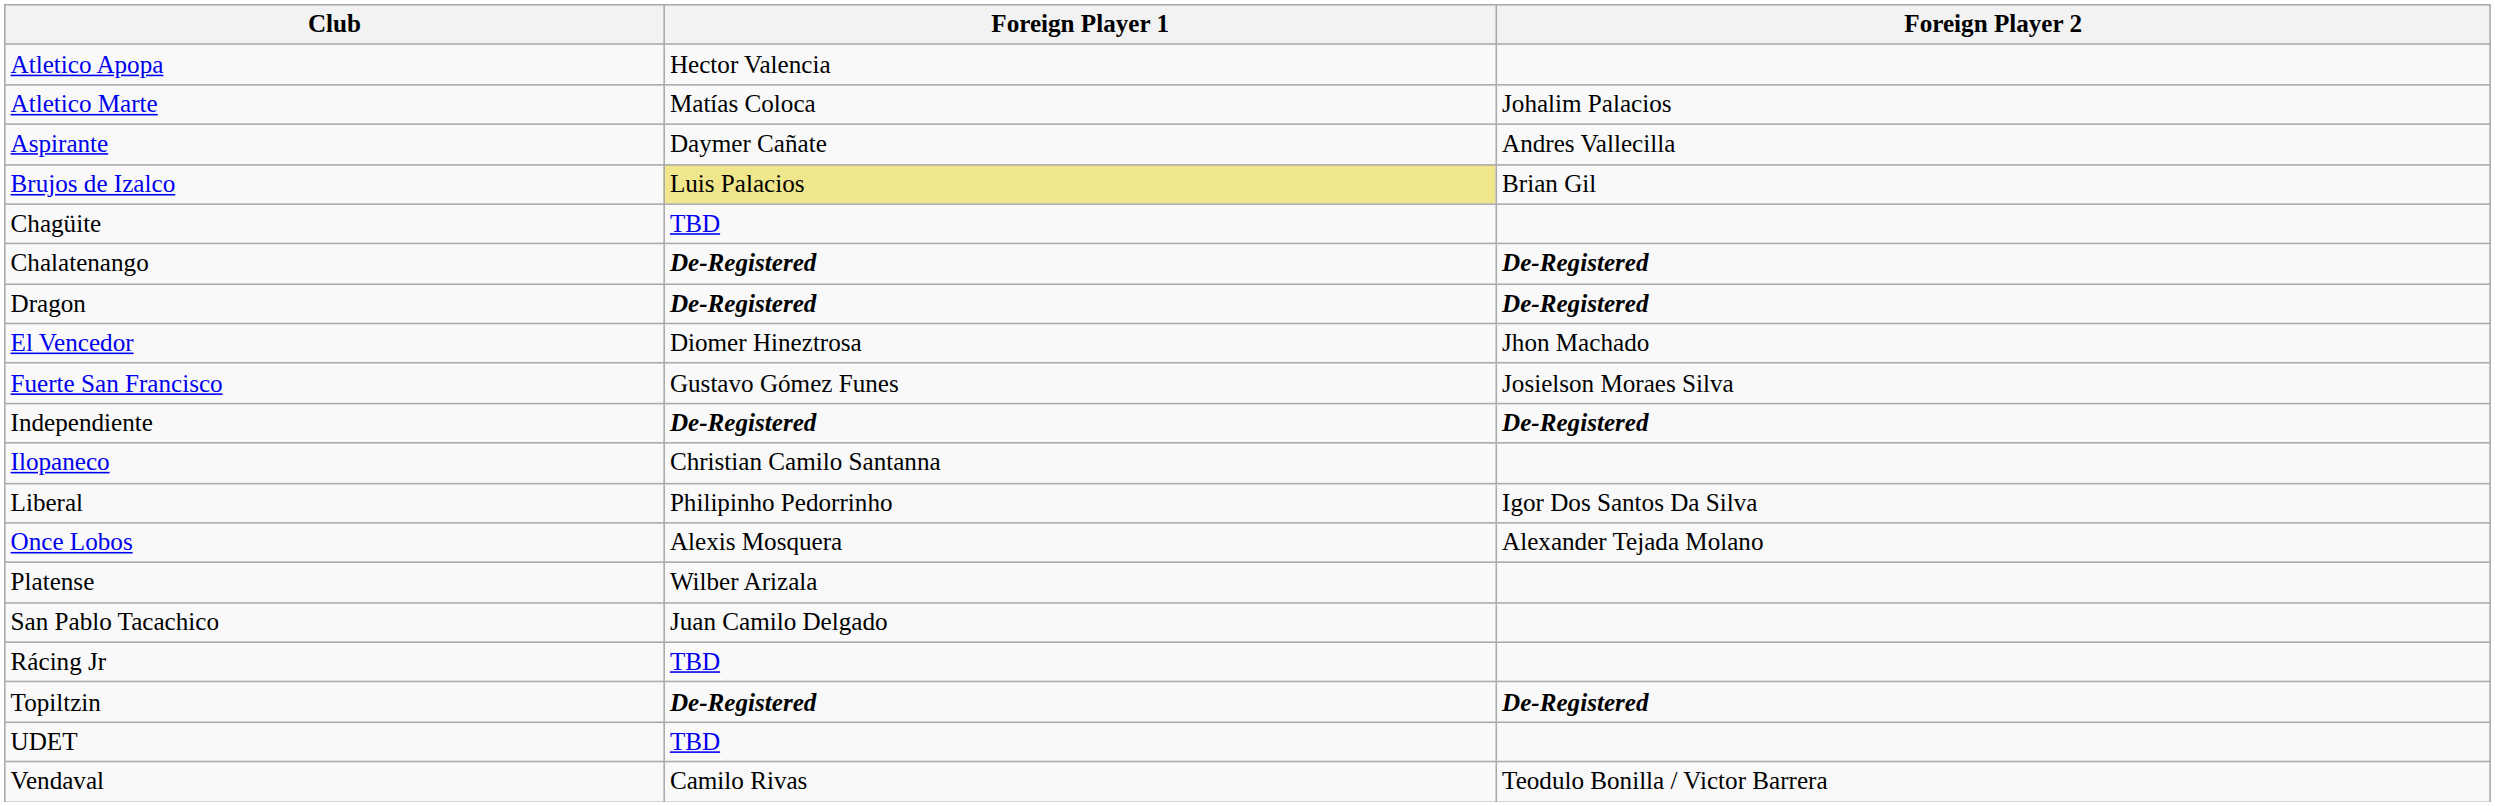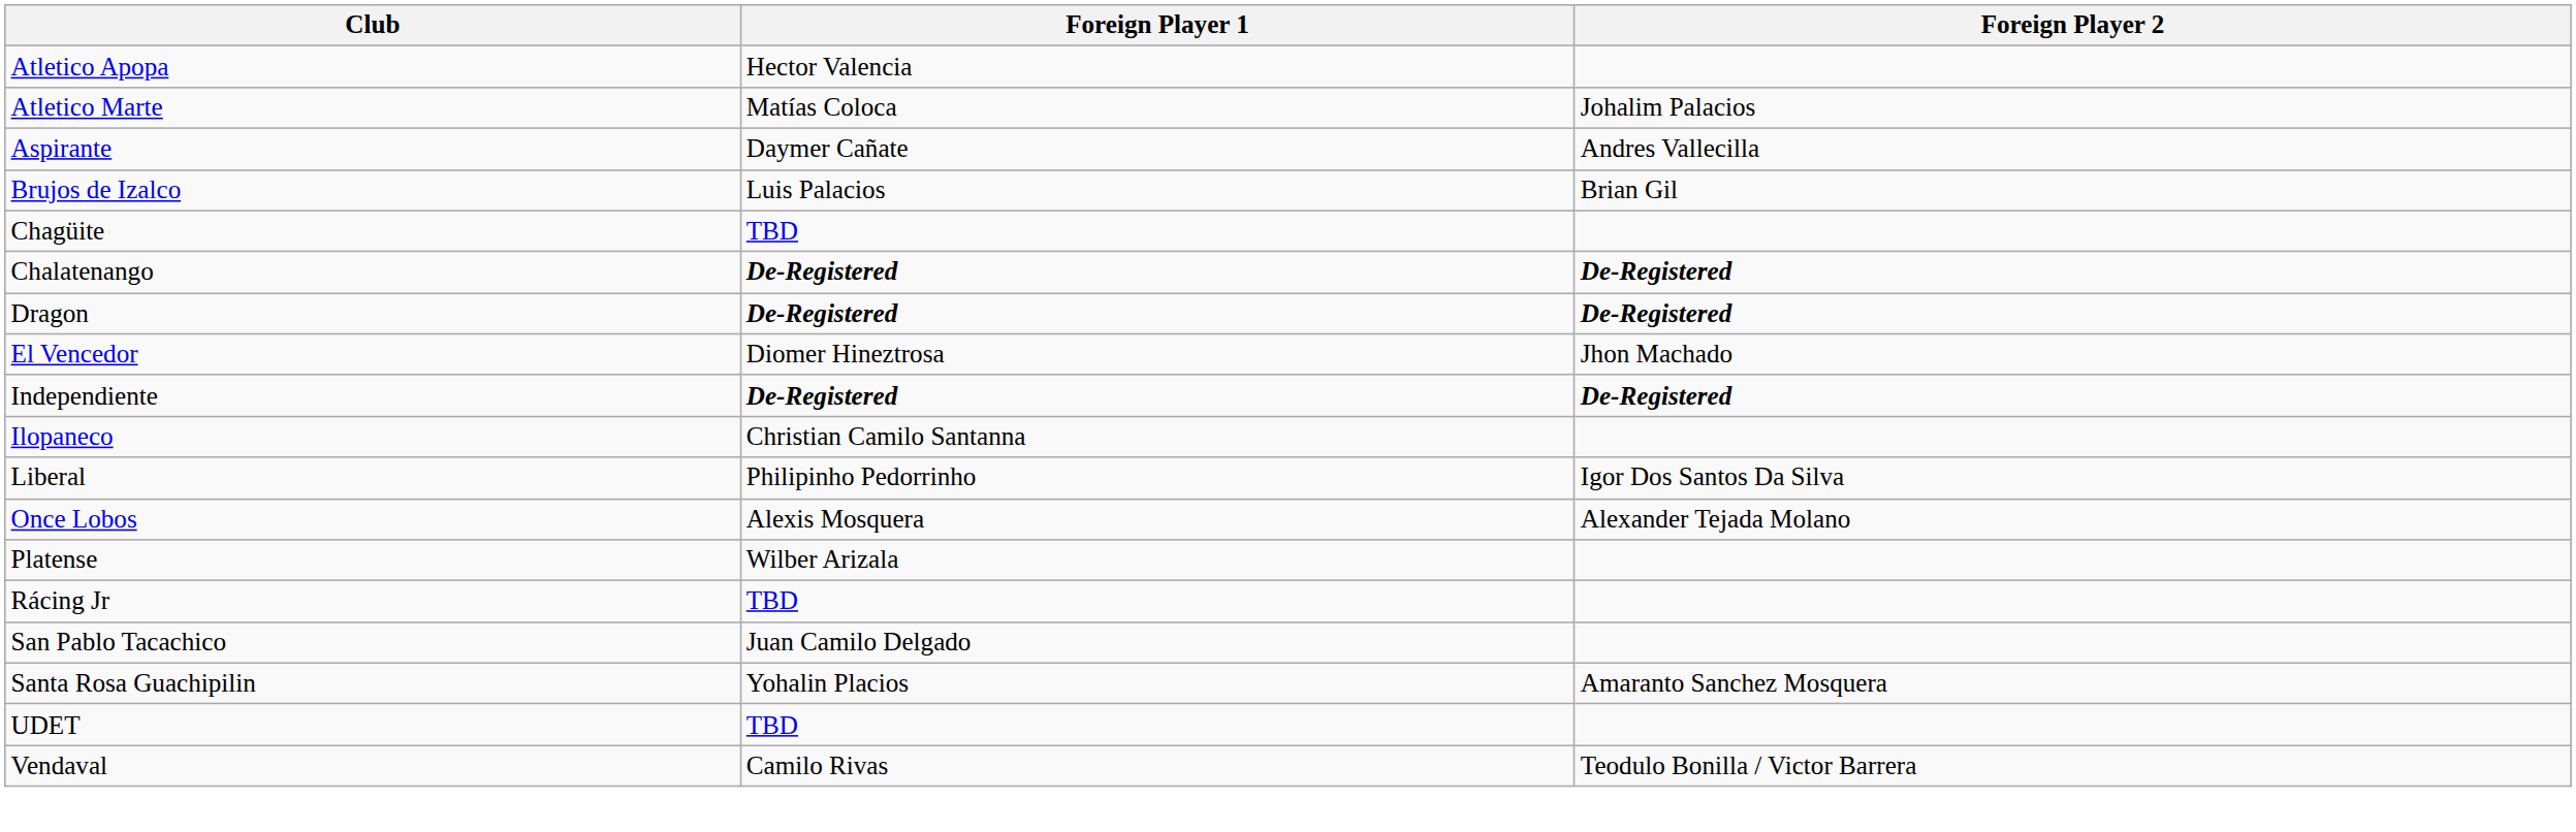Brujos de Izalco | Foreign Player 1: khaki background -> no background
- row: Fuerte San Francisco | Gustavo Gómez Funes | Josielson Moraes Silva
rows swapped: Rácing Jr <-> San Pablo Tacachico
+ row: Santa Rosa Guachipilin | Yohalin Placios | Amaranto Sanchez Mosquera
- row: Topiltzin | De-Registered | De-Registered
